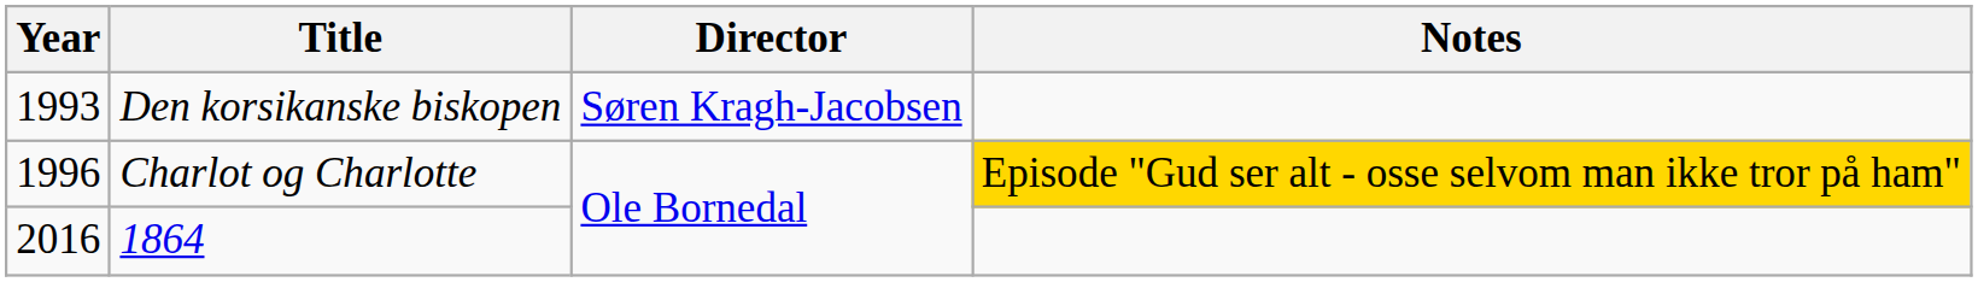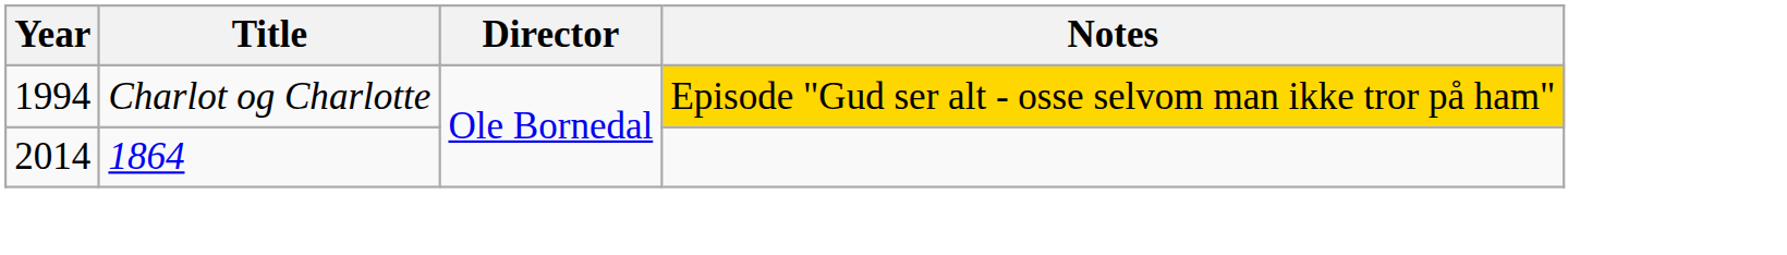- row: 1993 | Den korsikanske biskopen | Søren Kragh-Jacobsen
Charlot og Charlotte | Year: 1996 -> 1994
1864 | Year: 2016 -> 2014
